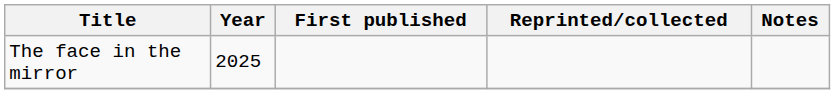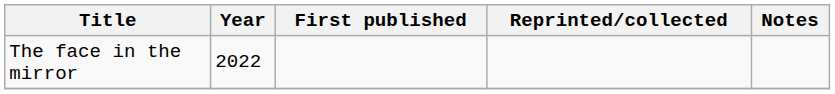The face in the mirror | Year: 2025 -> 2022
